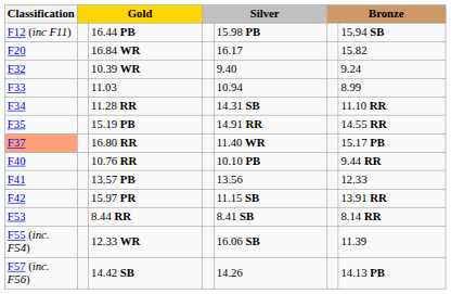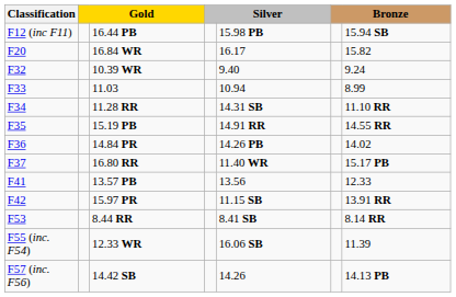+ row: F36 | 14.84 PR | 14.26 PB | 14.02
16.80 RR | Classification: lightsalmon background -> no background
- row: F40 | 10.76 RR | 10.10 PB | 9.44 RR
